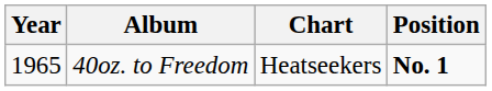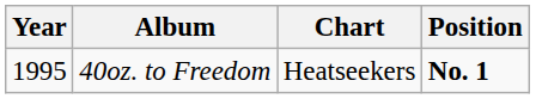40oz. to Freedom | Year: 1965 -> 1995
